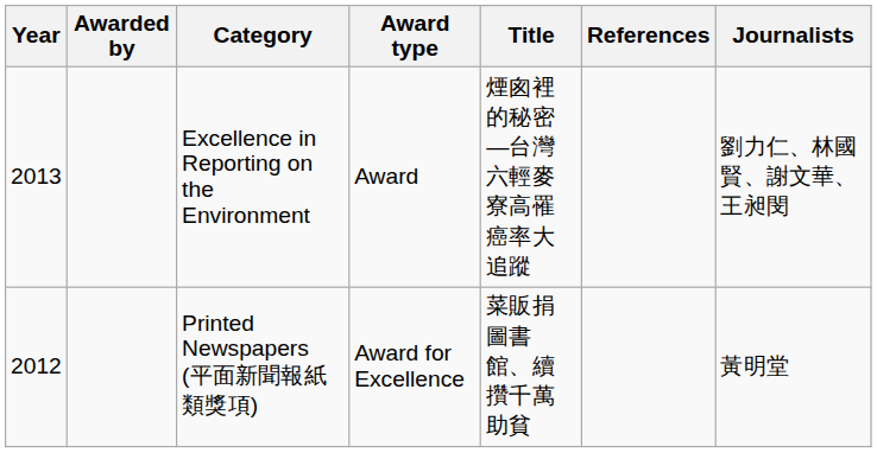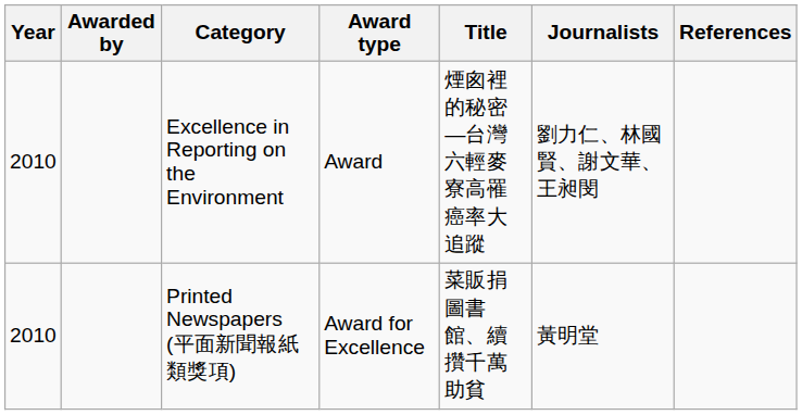columns swapped: Journalists <-> References
Excellence in Reporting on the Environment | Year: 2013 -> 2010
Printed Newspapers (平面新聞報紙類獎項) | Year: 2012 -> 2010
